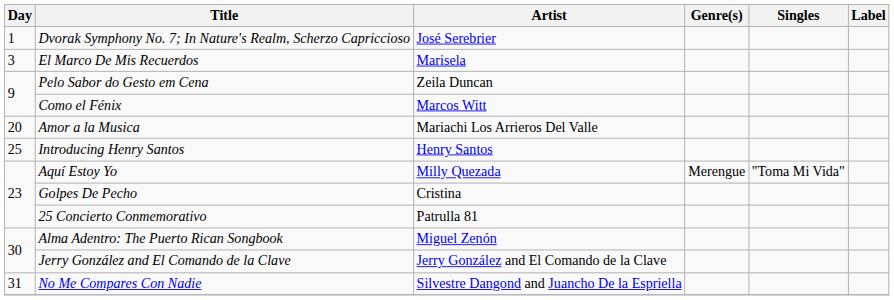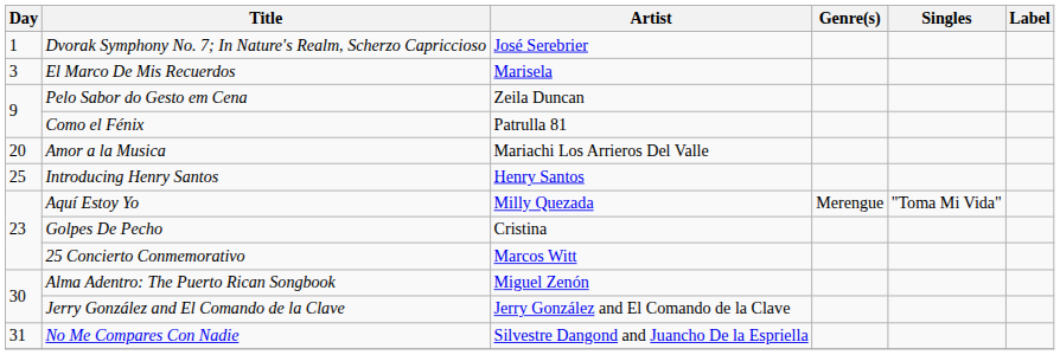Como el Fénix | Artist: Marcos Witt -> Patrulla 81
25 Concierto Conmemorativo | Artist: Patrulla 81 -> Marcos Witt
